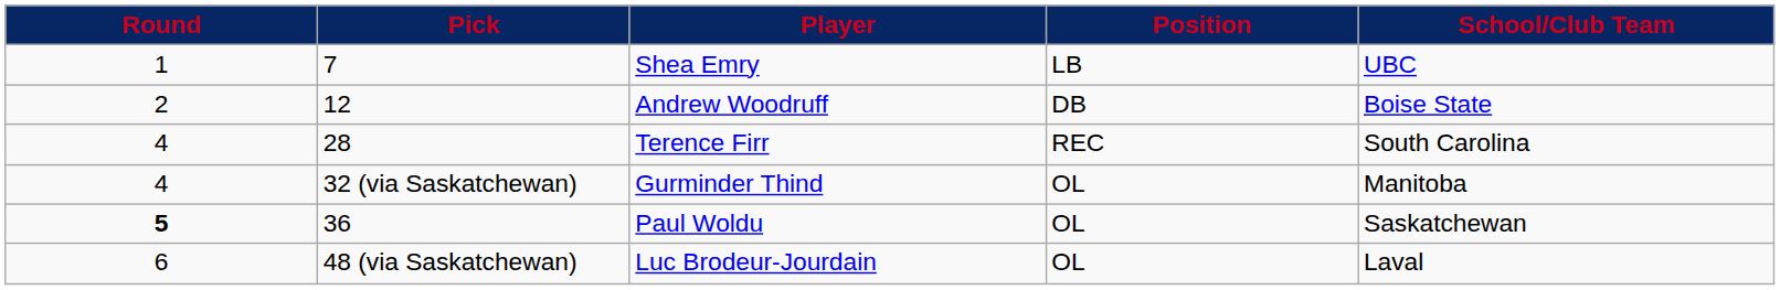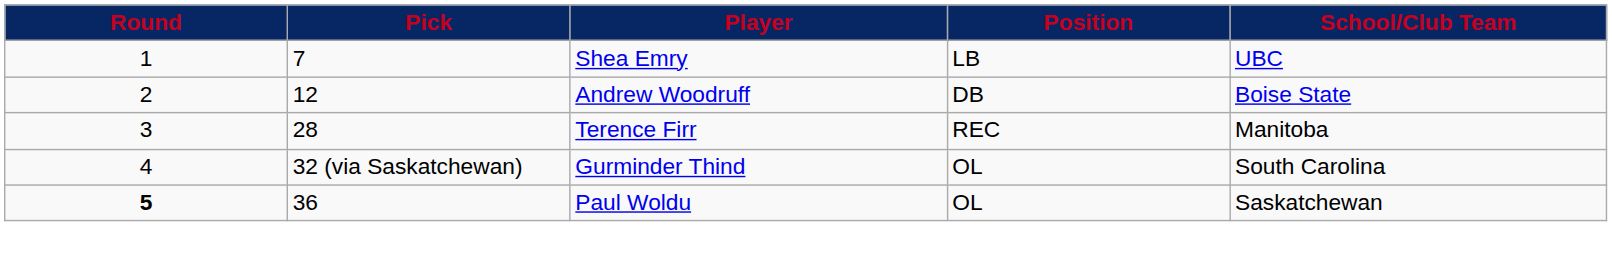Terence Firr | Round: 4 -> 3
Terence Firr | School/Club Team: South Carolina -> Manitoba
Gurminder Thind | School/Club Team: Manitoba -> South Carolina
- row: 6 | 48 (via Saskatchewan) | Luc Brodeur-Jourdain | OL | Laval
